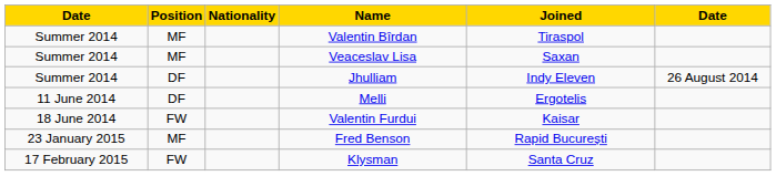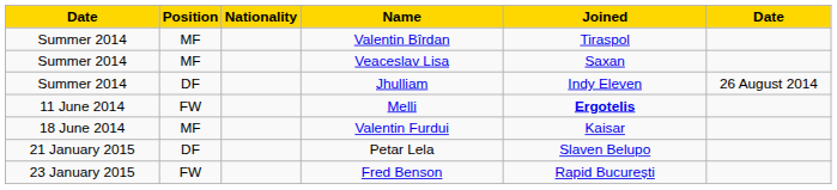Melli | Position: DF -> FW
Melli | Joined: normal -> bold
Valentin Furdui | Position: FW -> MF
+ row: 21 January 2015 | DF | Petar Lela | Slaven Belupo
Fred Benson | Position: MF -> FW
- row: 17 February 2015 | FW | Klysman | Santa Cruz
